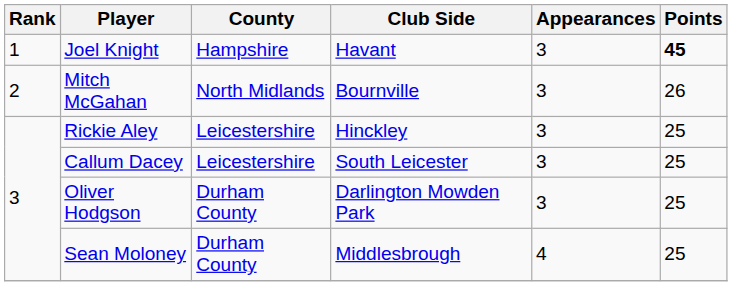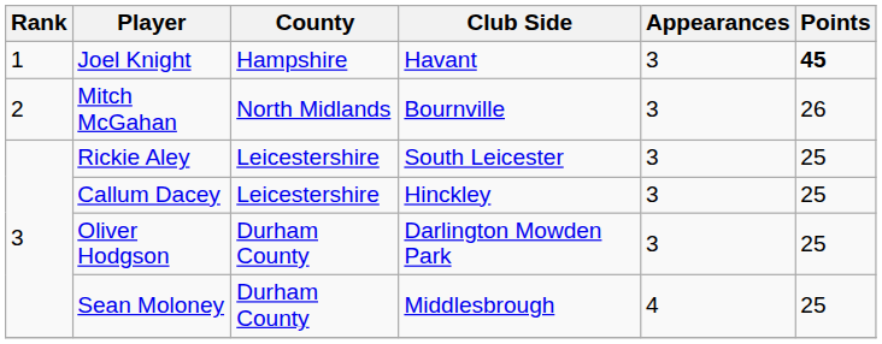Rickie Aley | Club Side: Hinckley -> South Leicester
Callum Dacey | Club Side: South Leicester -> Hinckley
